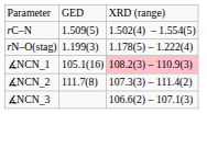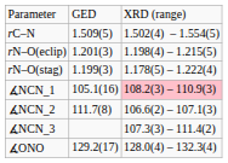+ row: rN–O(eclip) | 1.201(3) | 1.198(4) – 1.215(5)
∡NCN_2 | column 3: 107.3(3) – 111.4(2) -> 106.6(2) – 107.1(3)
∡NCN_3 | column 3: 106.6(2) – 107.1(3) -> 107.3(3) – 111.4(2)
+ row: ∡ONO | 129.2(17) | 128.0(4) – 132.3(4)
